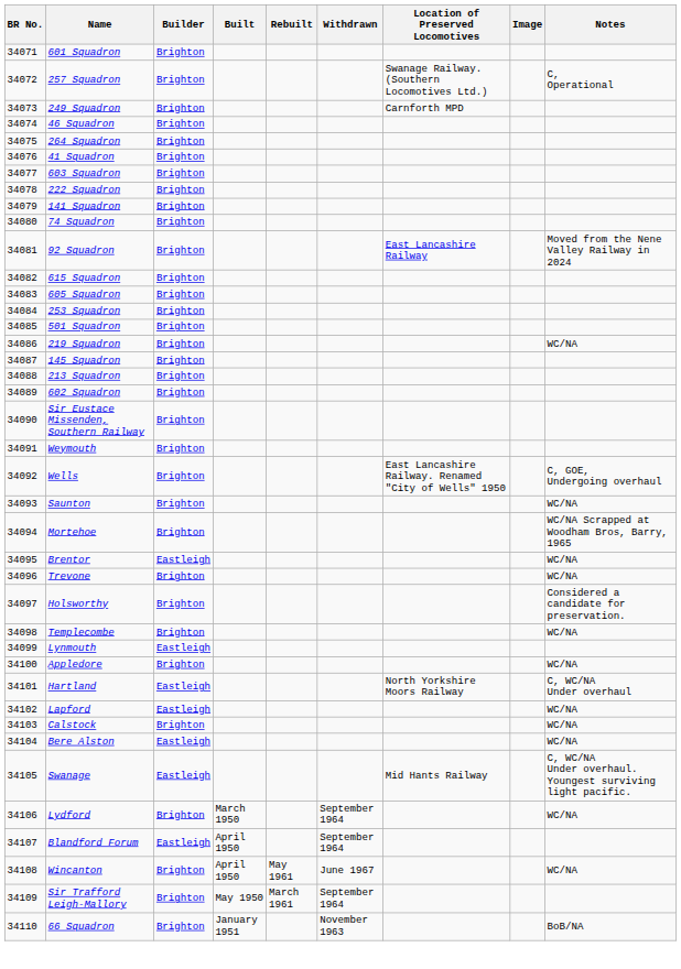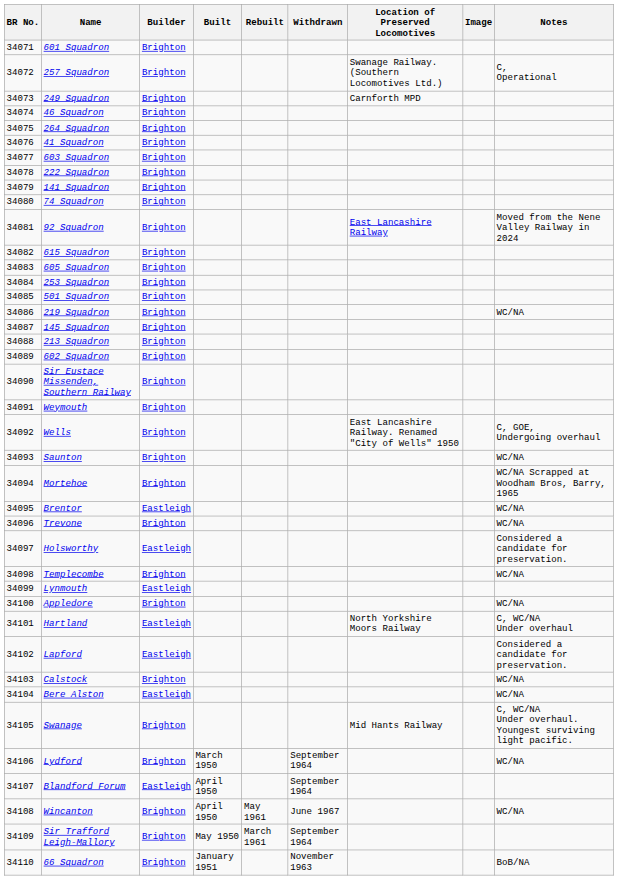Holsworthy | Builder: Brighton -> Eastleigh
Lapford | Notes: WC/NA -> Considered a candidate for preservation.
Swanage | Builder: Eastleigh -> Brighton
